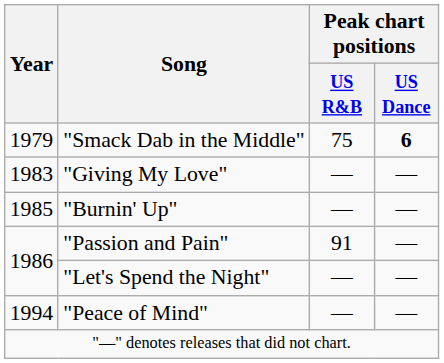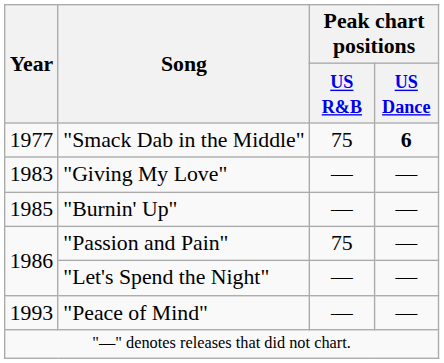"Smack Dab in the Middle" | Year: 1979 -> 1977
"Passion and Pain" | Peak chart positions / US R&B: 91 -> 75
"Peace of Mind" | Year: 1994 -> 1993
